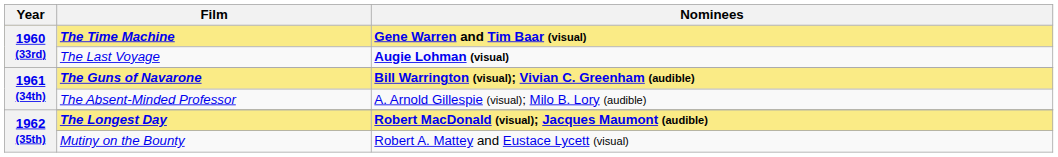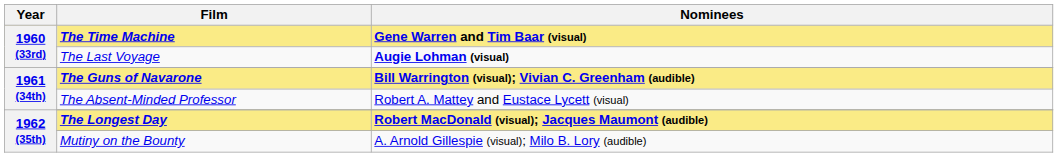The Absent-Minded Professor | Nominees: A. Arnold Gillespie (visual); Milo B. Lory (audible) -> Robert A. Mattey and Eustace Lycett (visual)
Mutiny on the Bounty | Nominees: Robert A. Mattey and Eustace Lycett (visual) -> A. Arnold Gillespie (visual); Milo B. Lory (audible)
